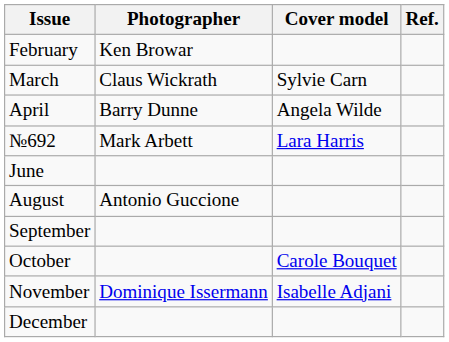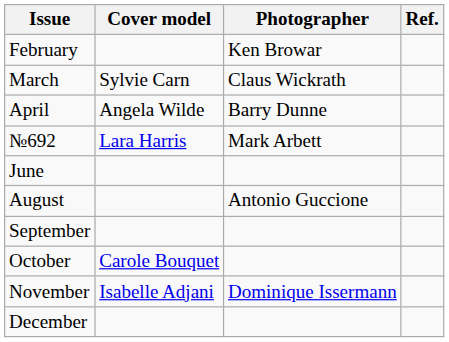columns swapped: Cover model <-> Photographer
